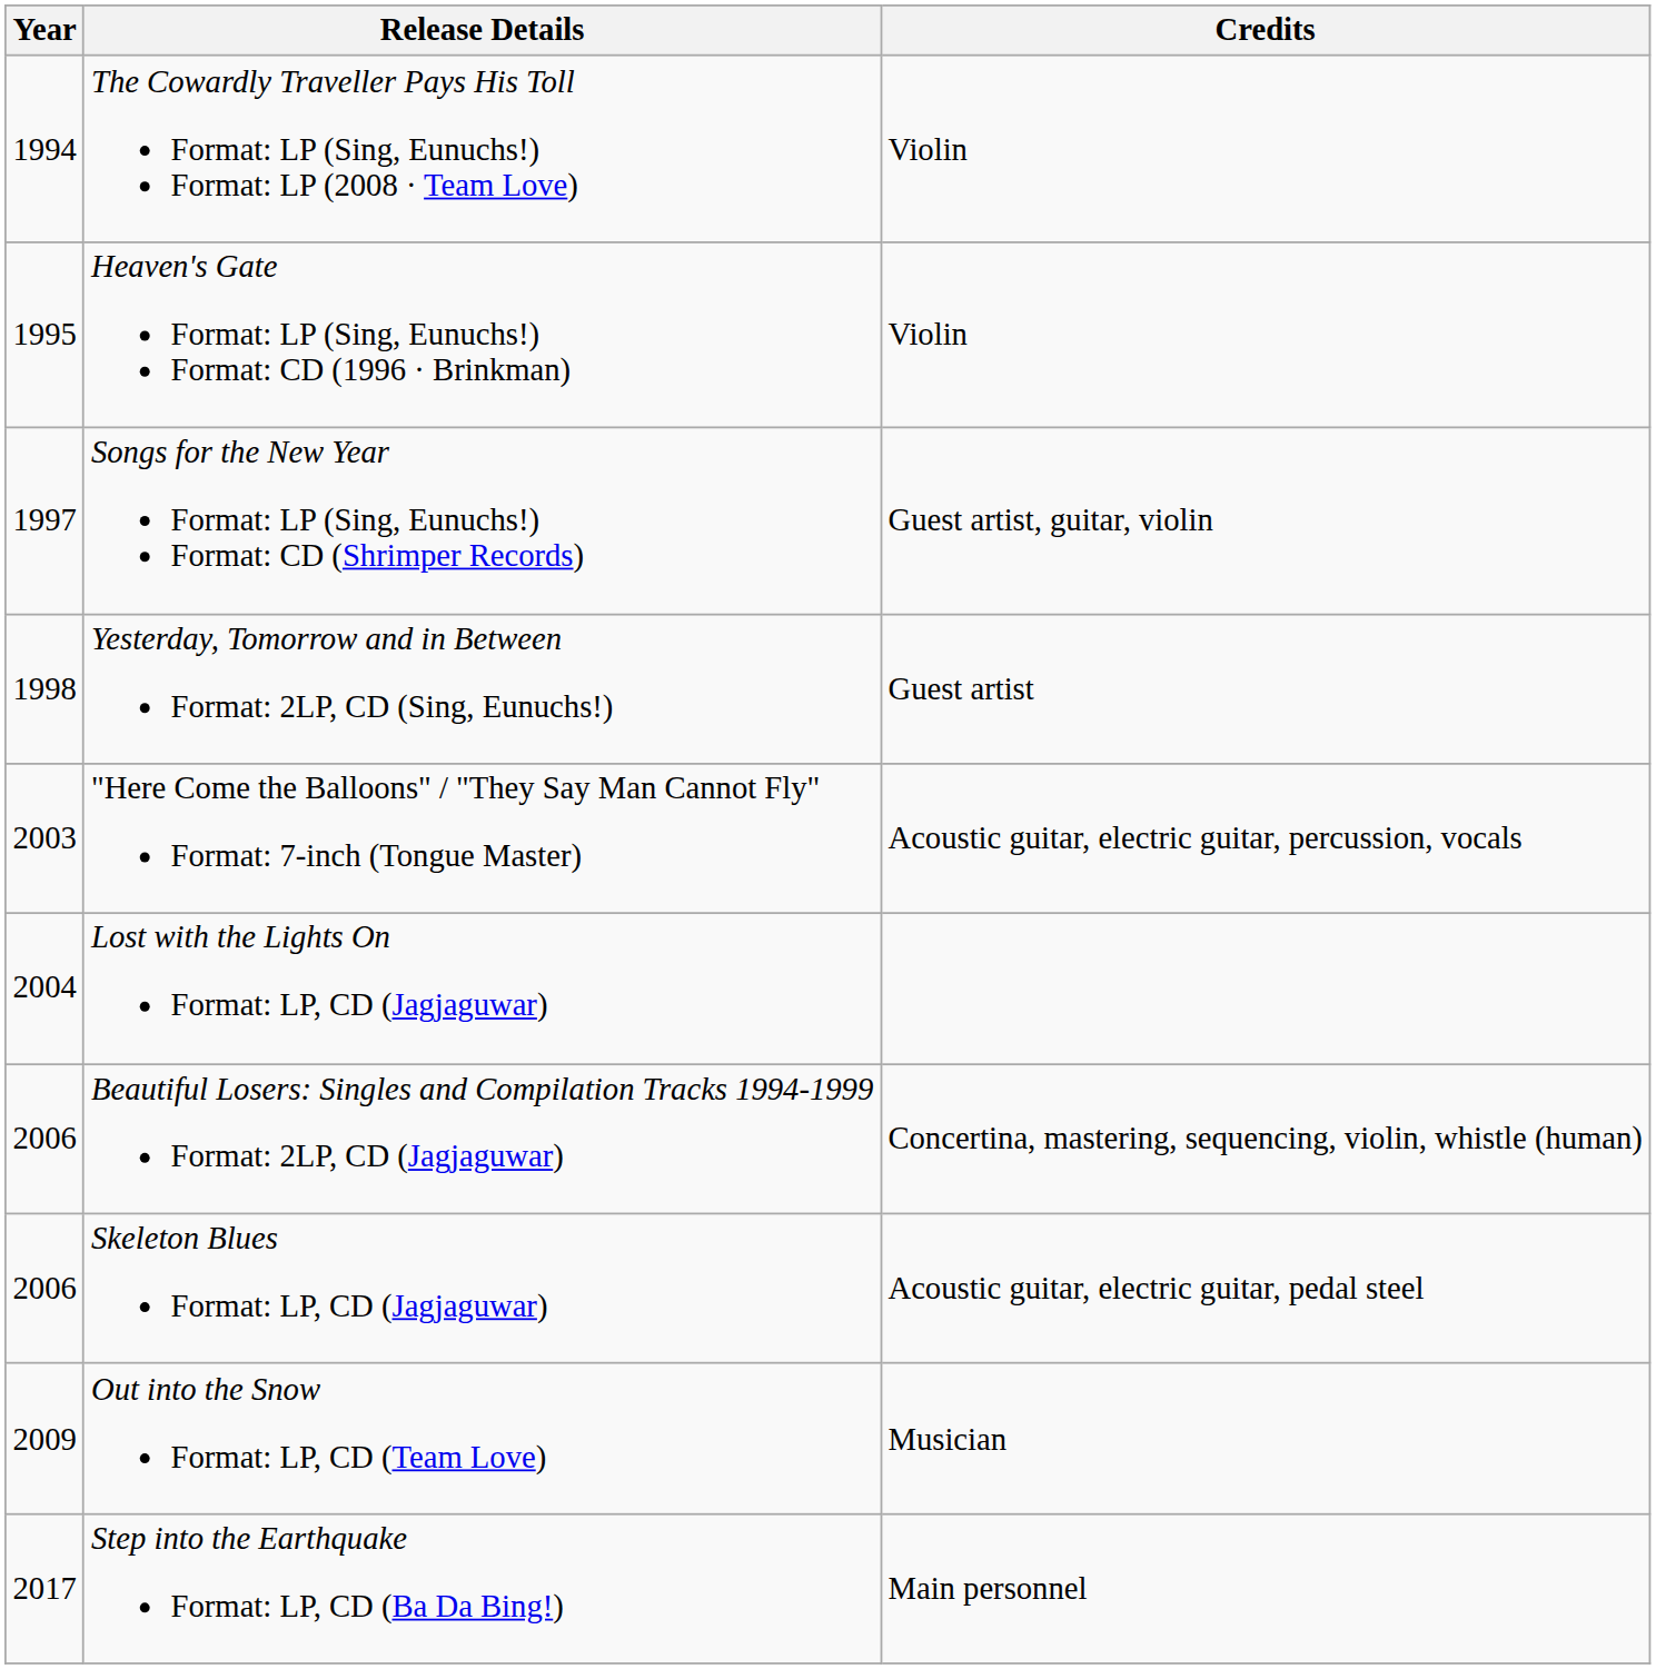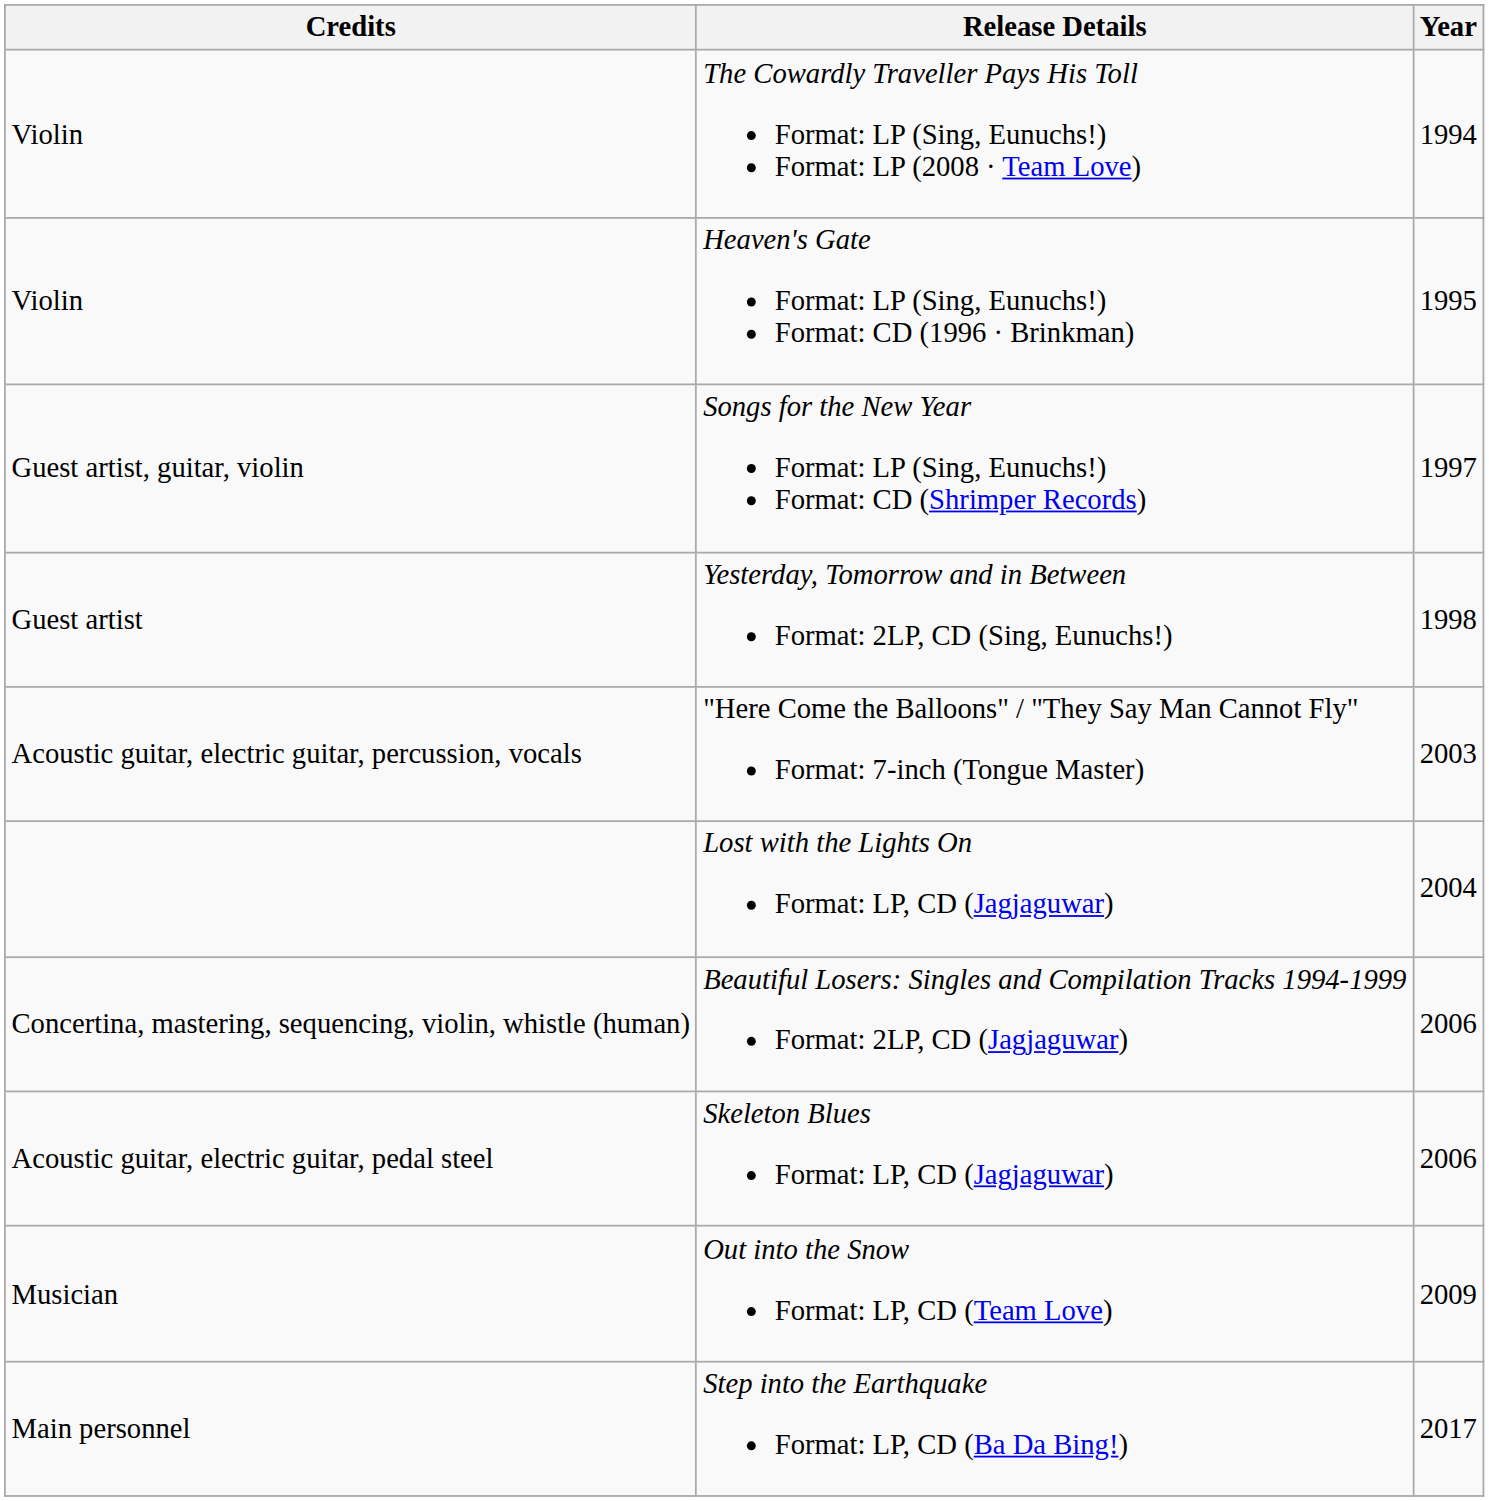columns swapped: Year <-> Credits
